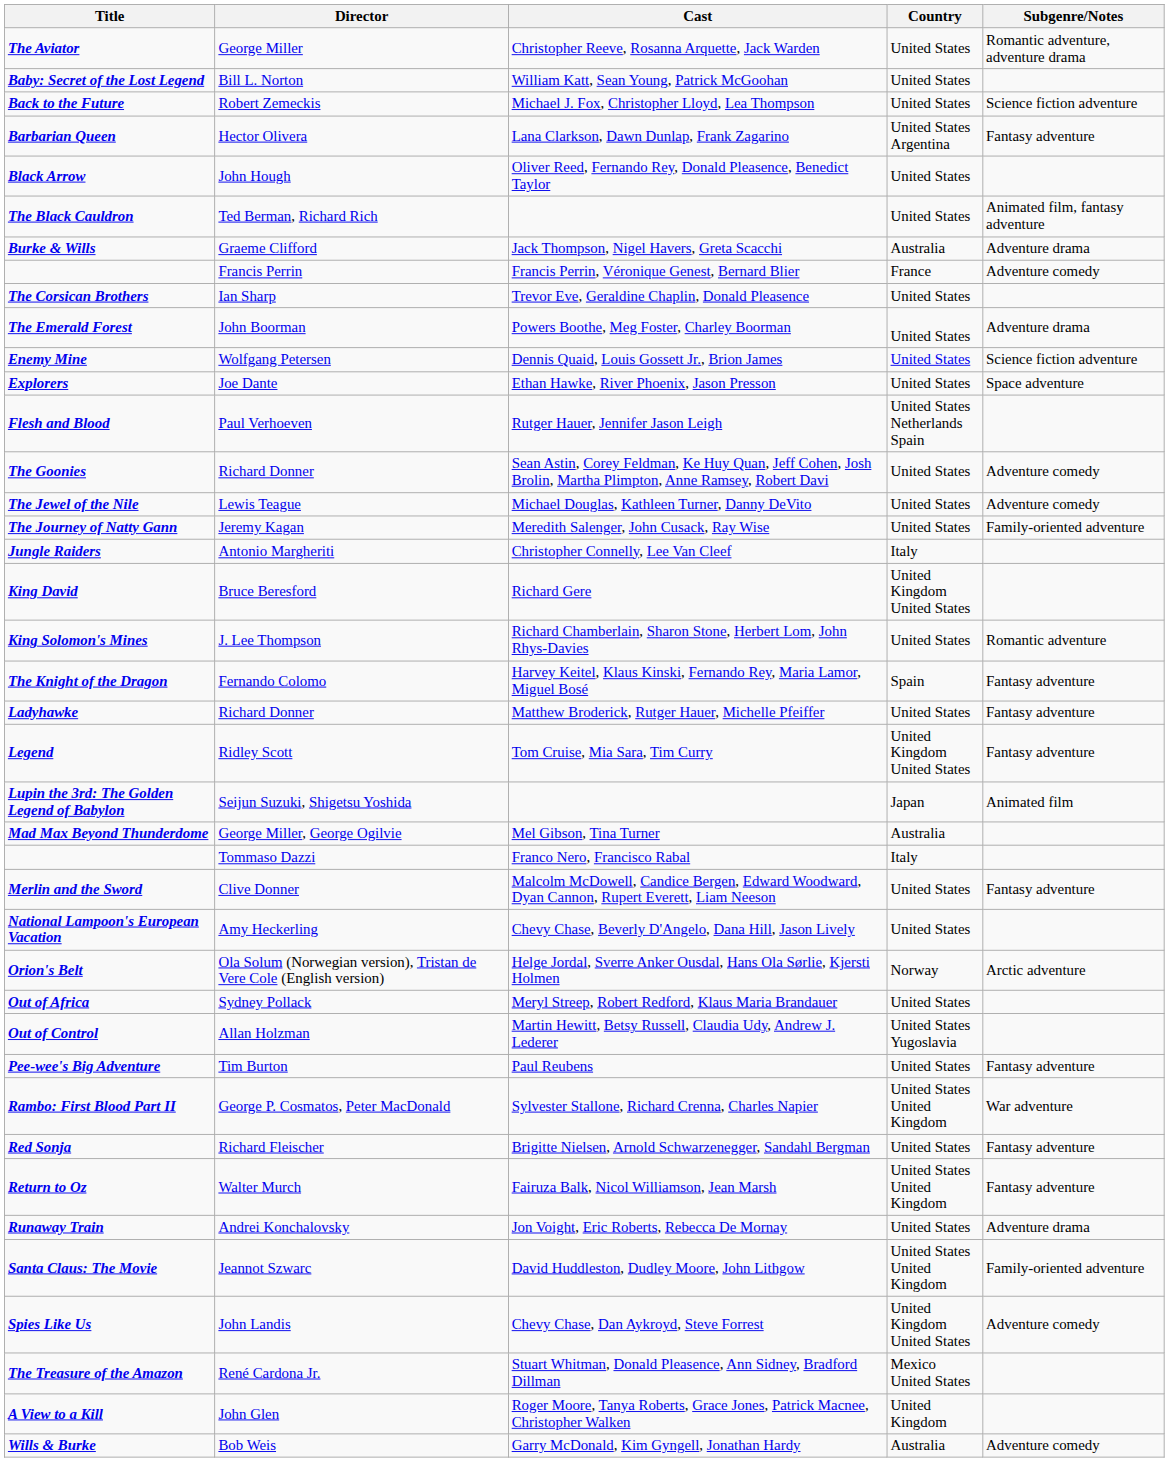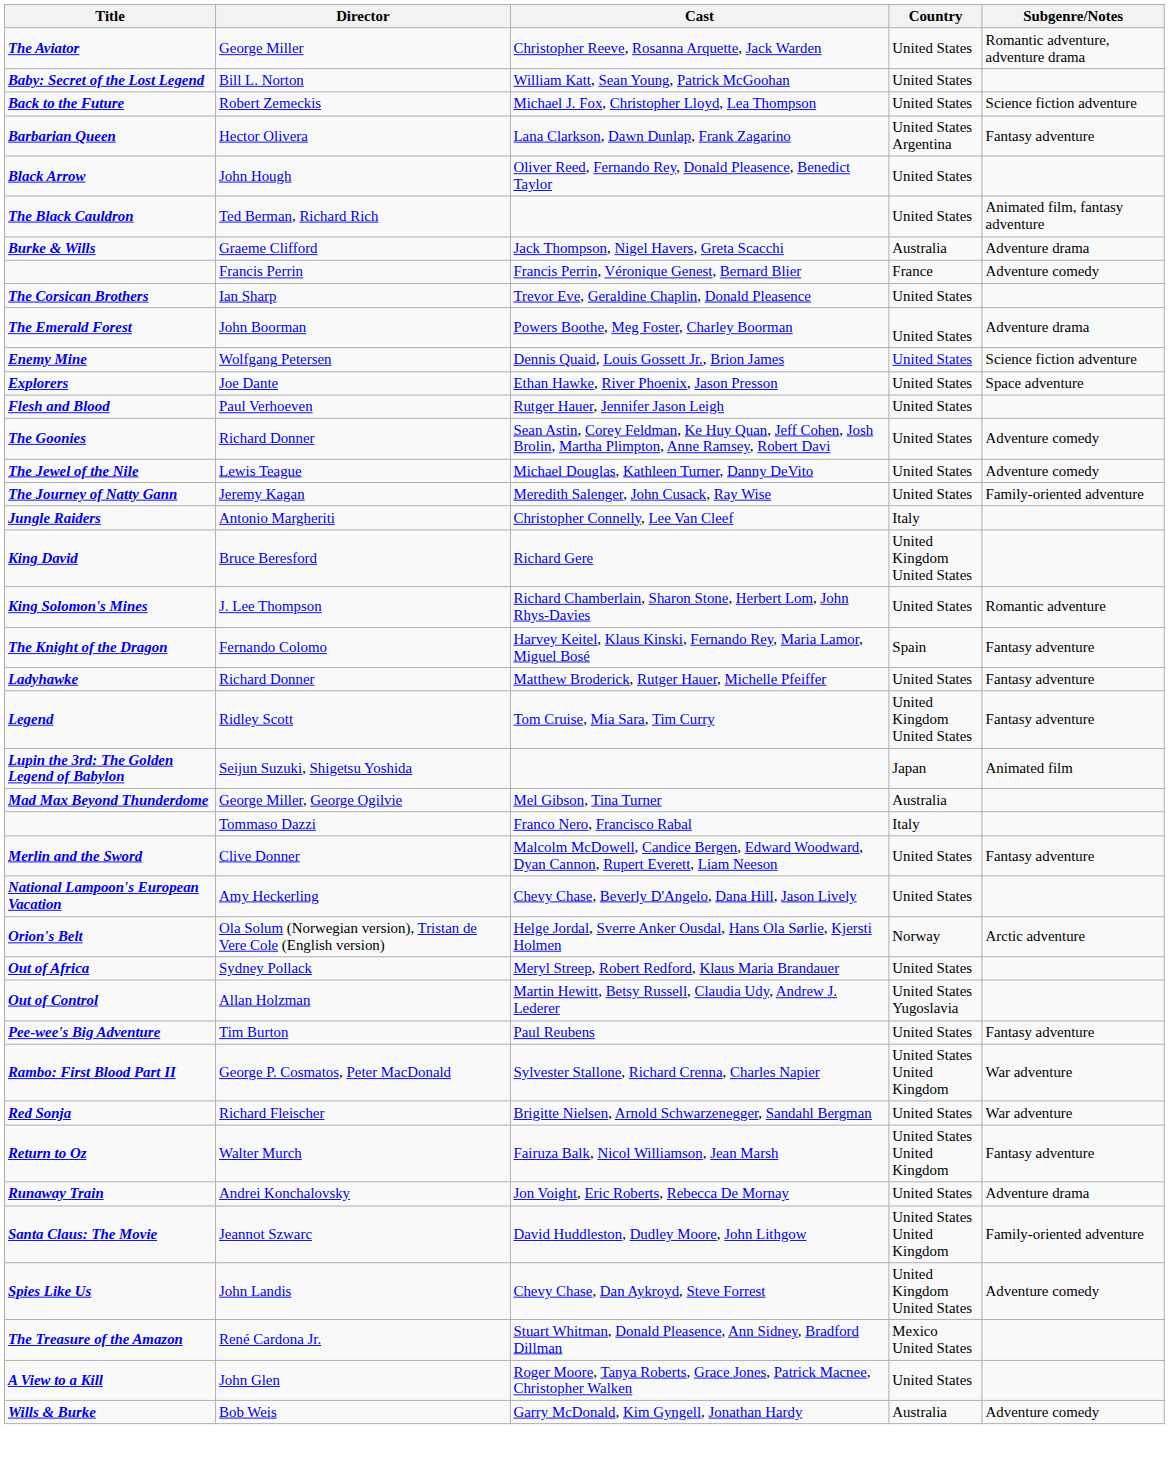Flesh and Blood | Country: United States Netherlands Spain -> United States
Red Sonja | Subgenre/Notes: Fantasy adventure -> War adventure
A View to a Kill | Country: United Kingdom -> United States
